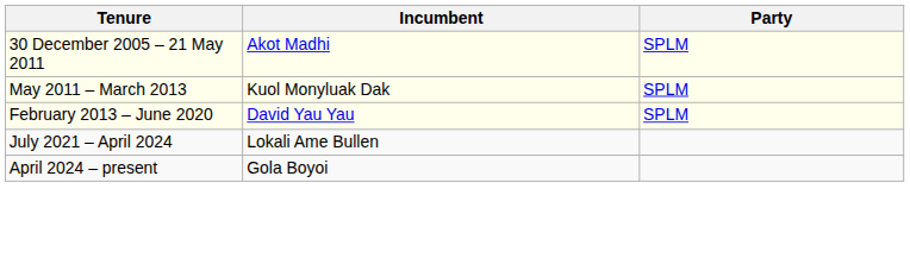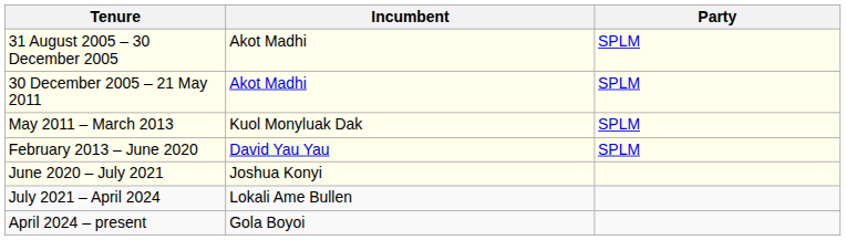+ row: 31 August 2005 – 30 December 2005 | Akot Madhi | SPLM
+ row: June 2020 – July 2021 | Joshua Konyi
